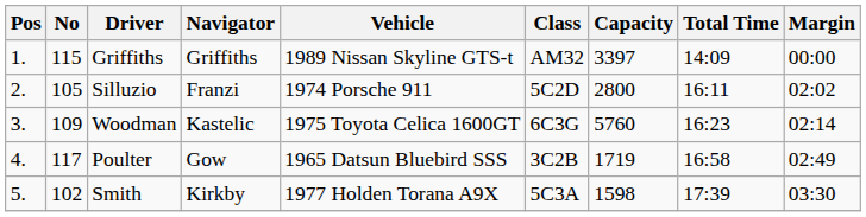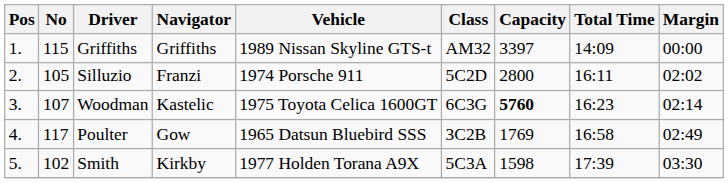Woodman | No: 109 -> 107
Woodman | Capacity: normal -> bold
Poulter | Capacity: 1719 -> 1769
